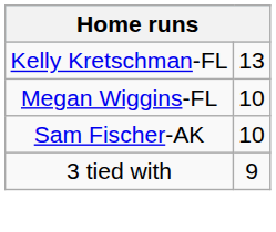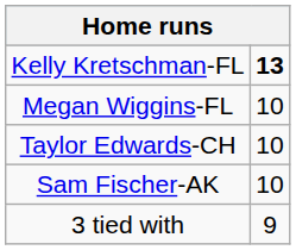Kelly Kretschman-FL | column 2: normal -> bold
+ row: Taylor Edwards-CH | 10
